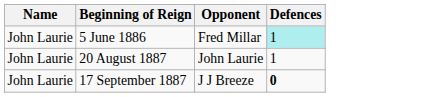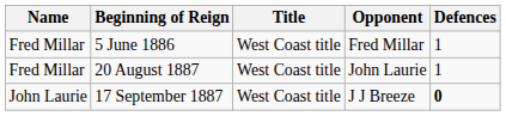+ column: Title | West Coast title | West Coast title | West Coast title
5 June 1886 | Name: John Laurie -> Fred Millar
5 June 1886 | Defences: paleturquoise background -> no background
20 August 1887 | Name: John Laurie -> Fred Millar
